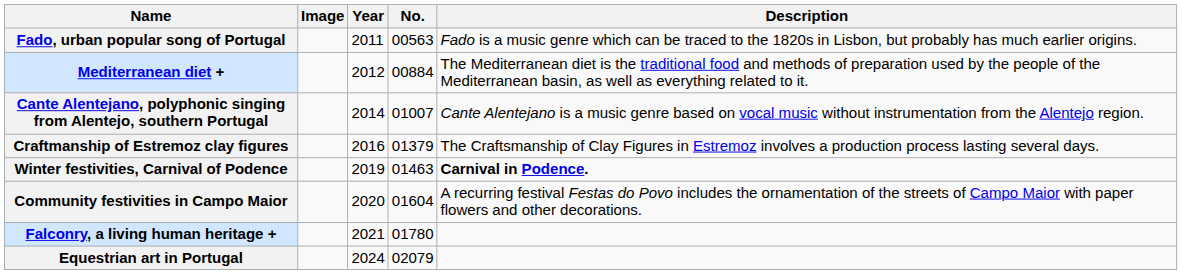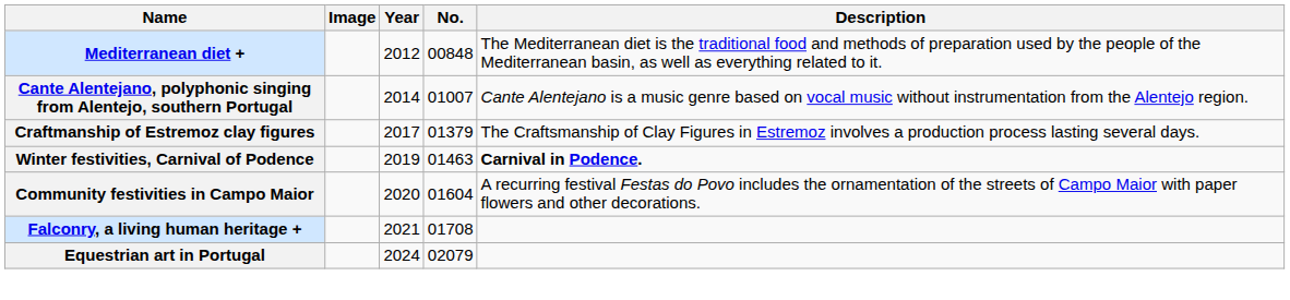- row: Fado, urban popular song of Portugal | 2011 | 00563 | Fado is a music genre which can be traced to the 1820s in Lisbon, but probably has much earlier origins.
Mediterranean diet + | No.: 00884 -> 00848
Craftmanship of Estremoz clay figures | Year: 2016 -> 2017
Falconry, a living human heritage + | No.: 01780 -> 01708
